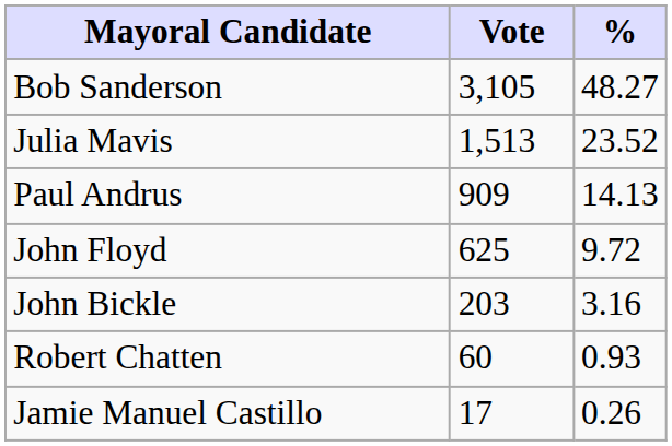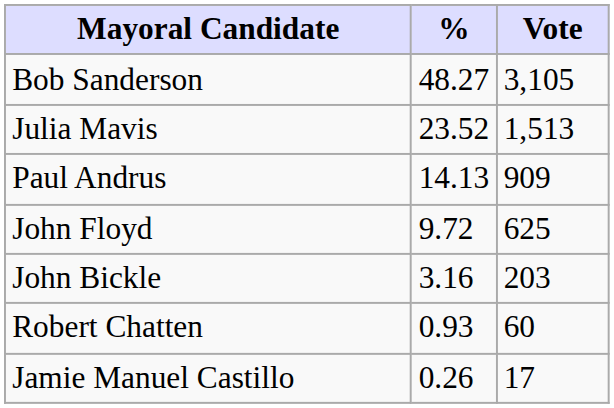columns swapped: Vote <-> %
